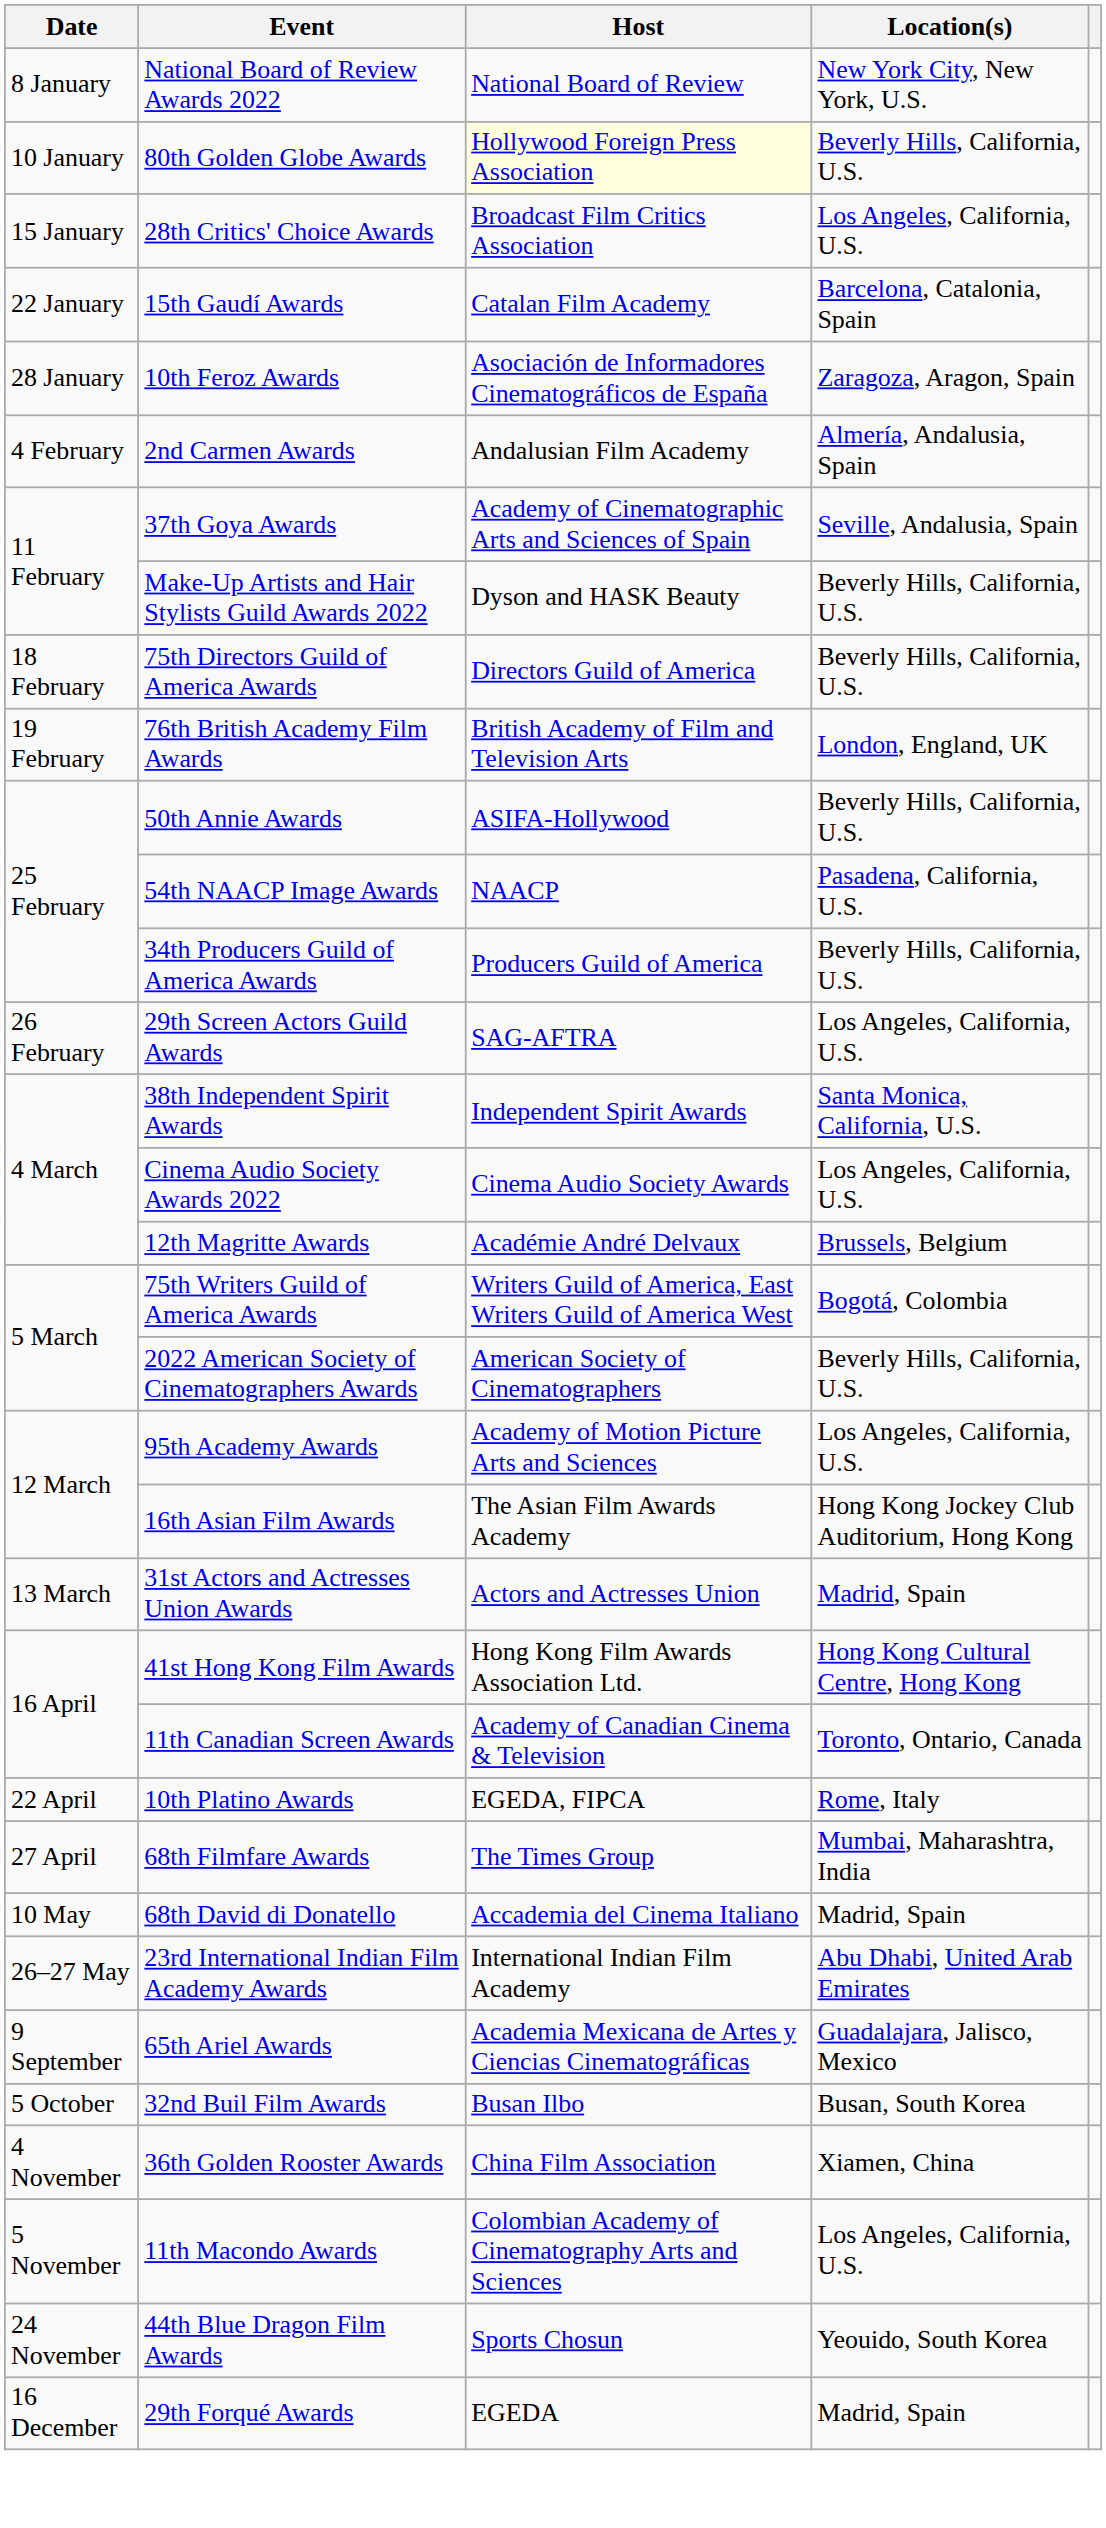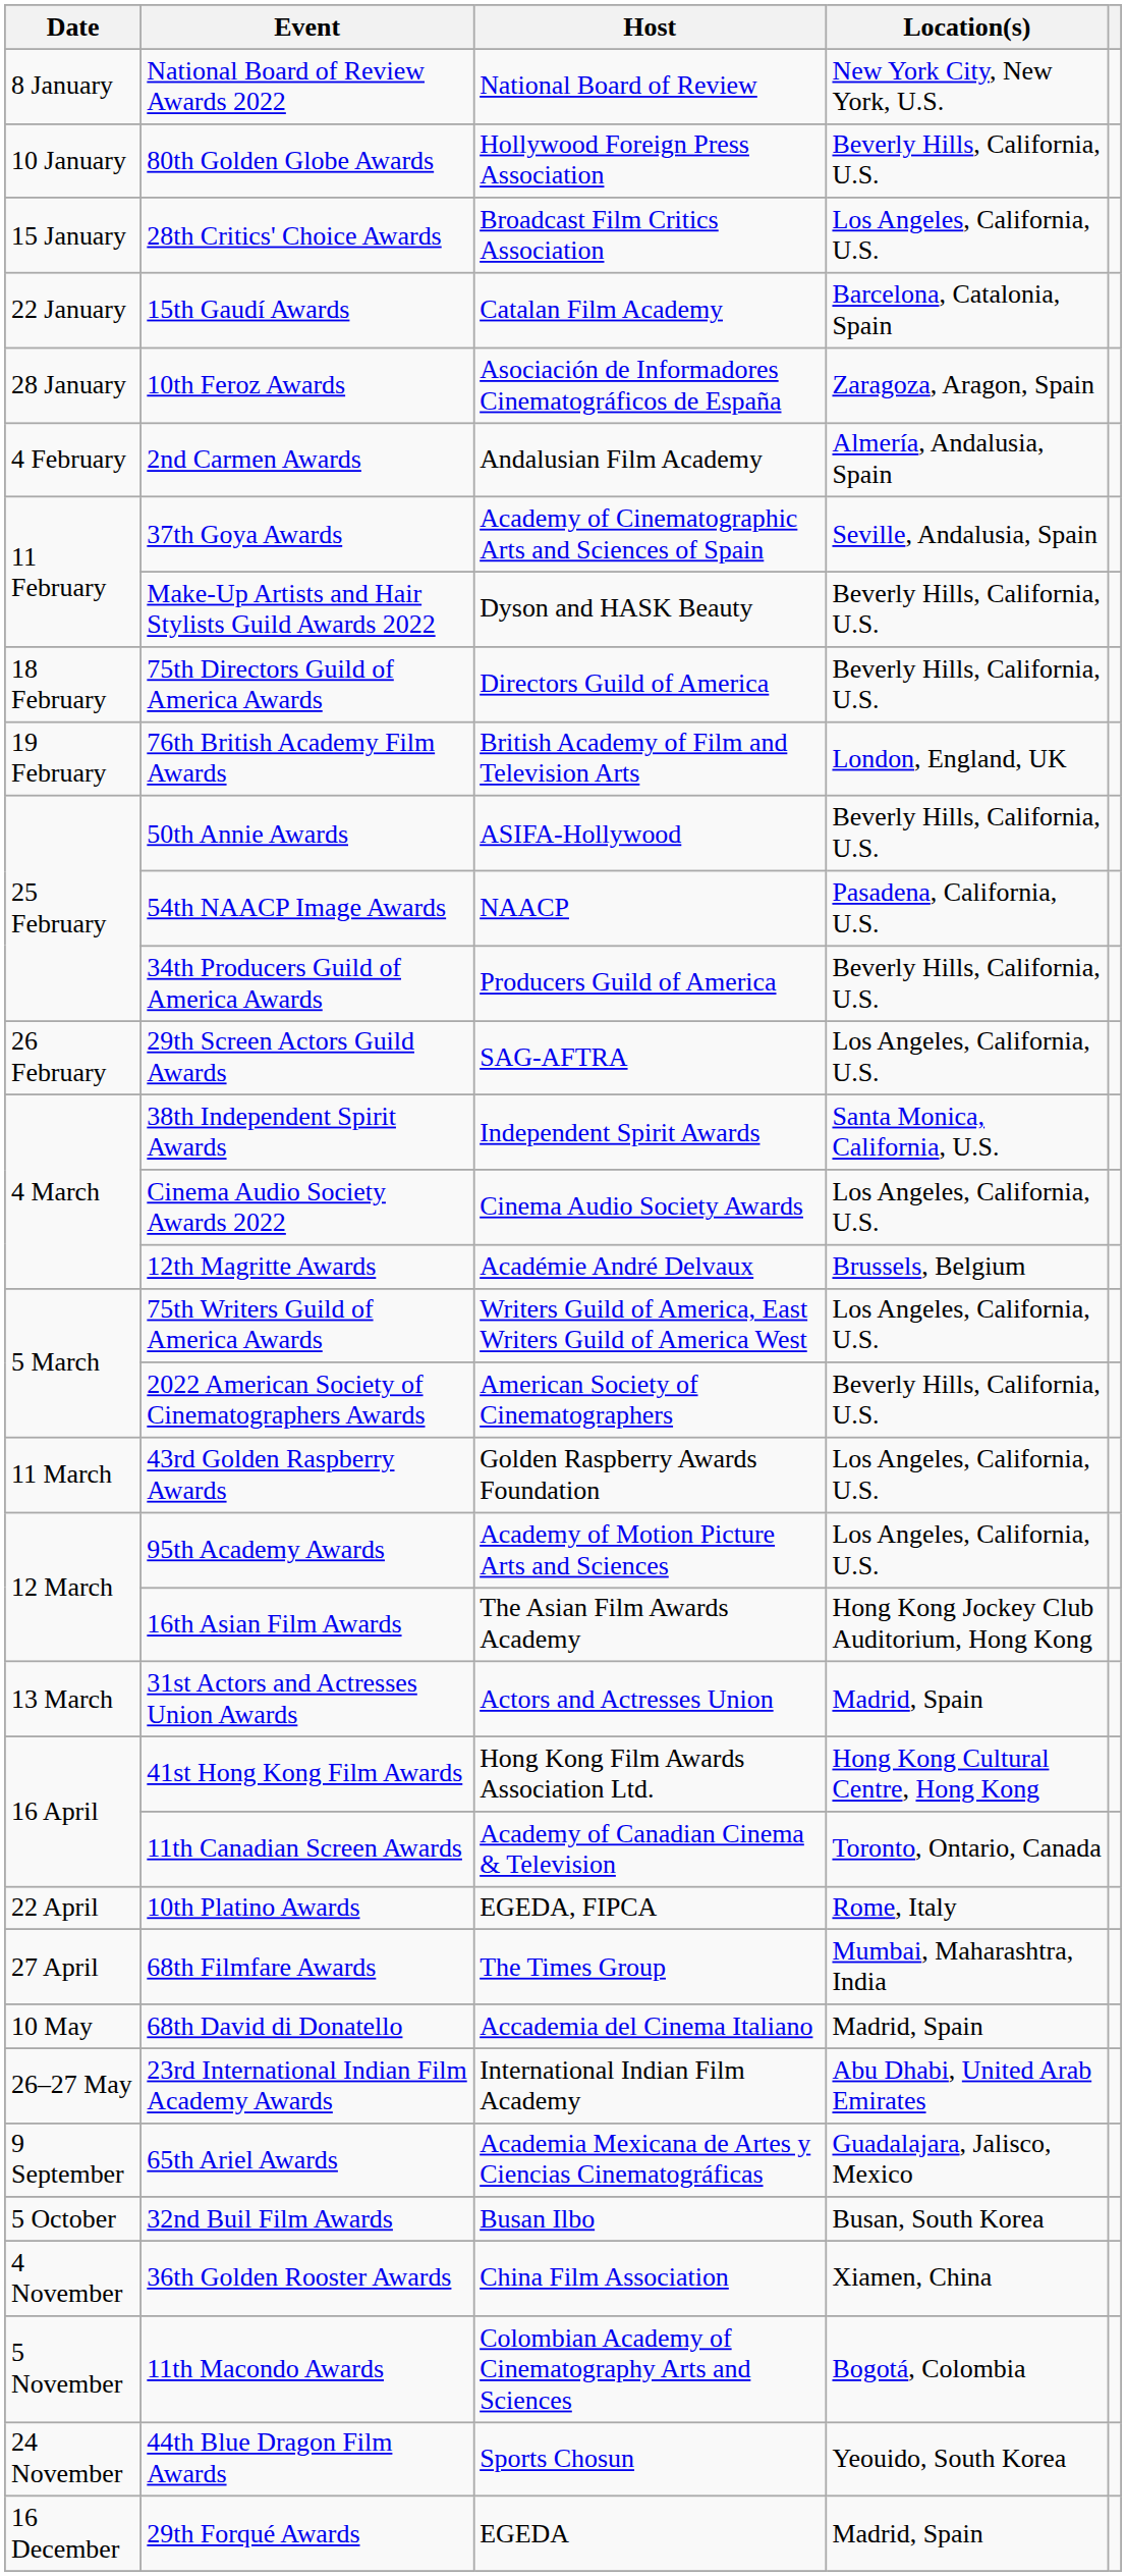80th Golden Globe Awards | Host: lightyellow background -> no background
75th Writers Guild of America Awards | Location(s): Bogotá, Colombia -> Los Angeles, California, U.S.
+ row: 11 March | 43rd Golden Raspberry Awards | Golden Raspberry Awards Foundation | Los Angeles, California, U.S.
11th Macondo Awards | Location(s): Los Angeles, California, U.S. -> Bogotá, Colombia
